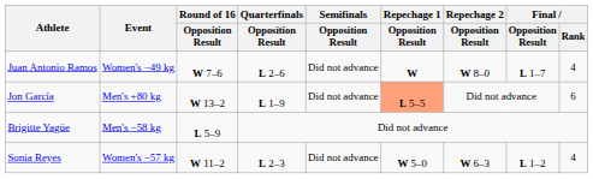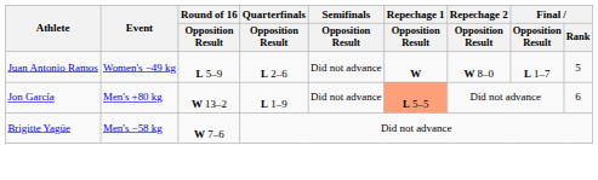Juan Antonio Ramos | Round of 16 / Opposition Result: W 7–6 -> L 5–9
Juan Antonio Ramos | Final / Rank: 4 -> 5
Brigitte Yagüe | Round of 16 / Opposition Result: L 5–9 -> W 7–6
- row: Sonia Reyes | Women's −57 kg | W 11–2 | L 2–3 | Did not advance | W 5–0 | W 6–3 | L 1–2 | 4
